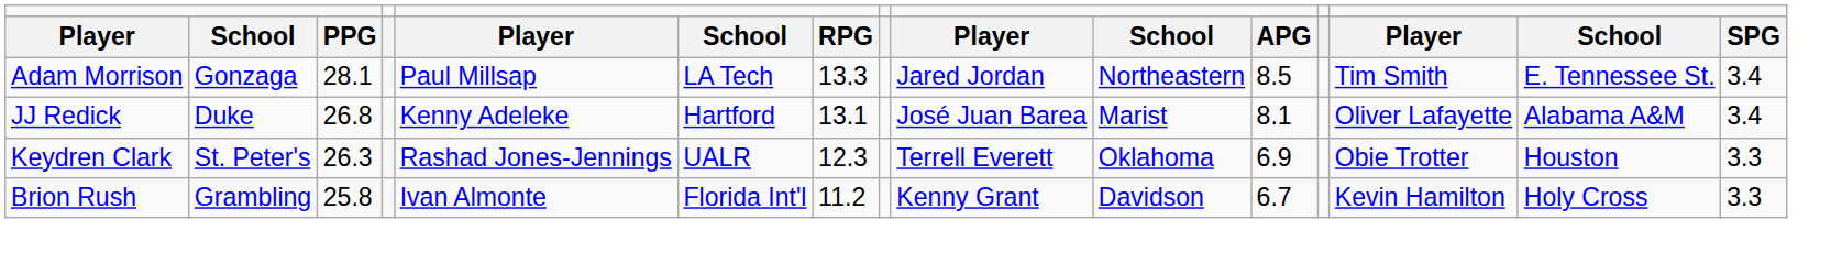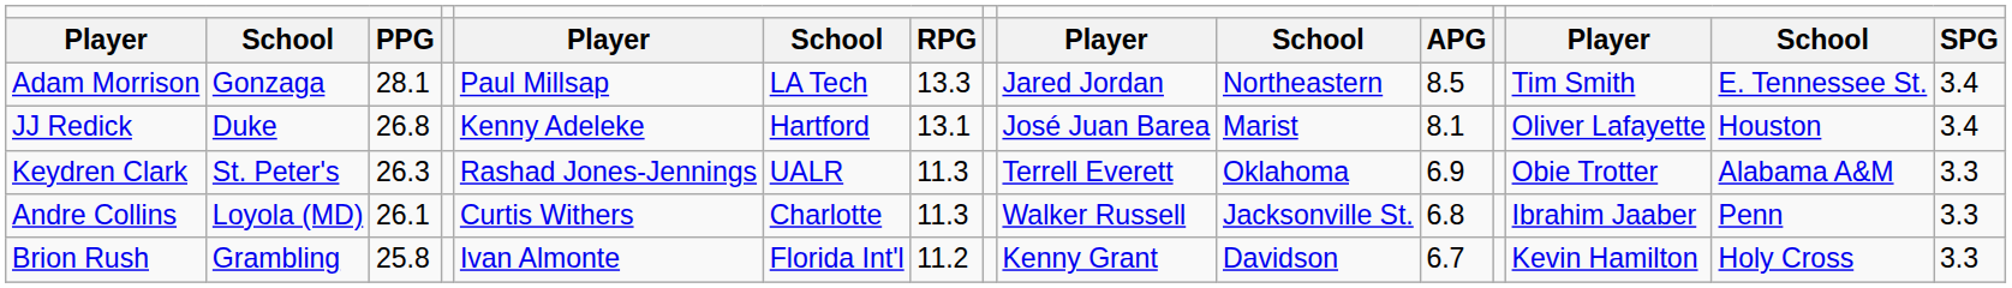JJ Redick | column 14: Alabama A&M -> Houston
Keydren Clark | column 7: 12.3 -> 11.3
Keydren Clark | column 14: Houston -> Alabama A&M
+ row: Andre Collins | Loyola (MD) | 26.1 | Curtis Withers | Charlotte | 11.3 | Walker Russell | Jacksonville St. | 6.8 | Ibrahim Jaaber | Penn | 3.3
